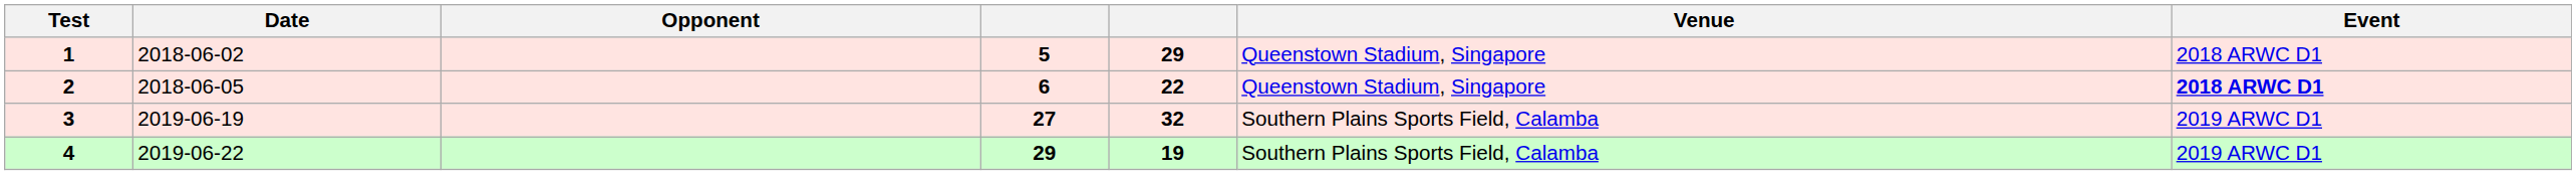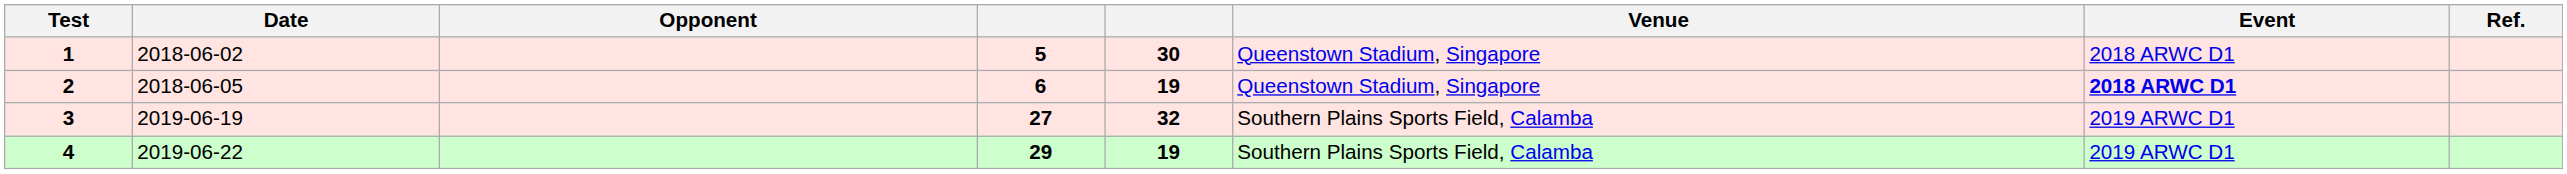+ column: Ref.
1 | column 5: 29 -> 30
2 | column 5: 22 -> 19
